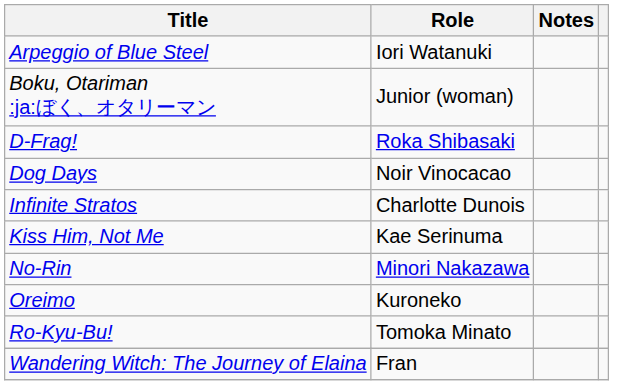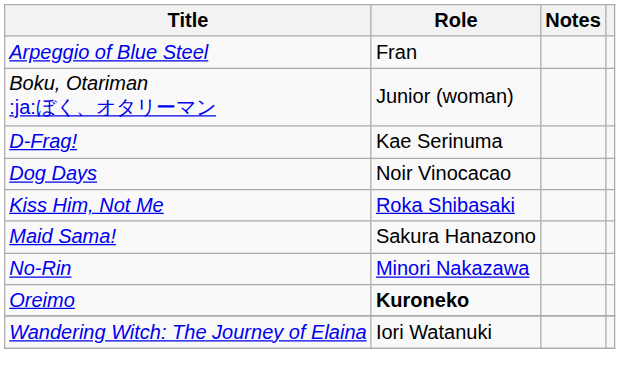Arpeggio of Blue Steel | Role: Iori Watanuki -> Fran
D-Frag! | Role: Roka Shibasaki -> Kae Serinuma
- row: Infinite Stratos | Charlotte Dunois
Kiss Him, Not Me | Role: Kae Serinuma -> Roka Shibasaki
+ row: Maid Sama! | Sakura Hanazono
Oreimo | Role: normal -> bold
- row: Ro-Kyu-Bu! | Tomoka Minato
Wandering Witch: The Journey of Elaina | Role: Fran -> Iori Watanuki
